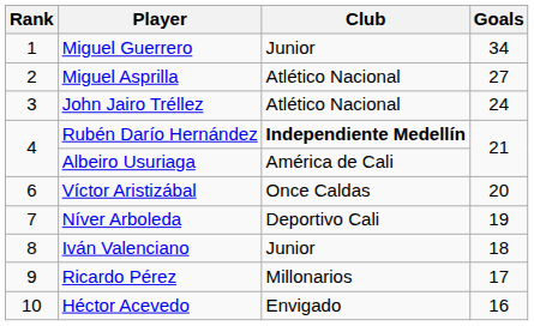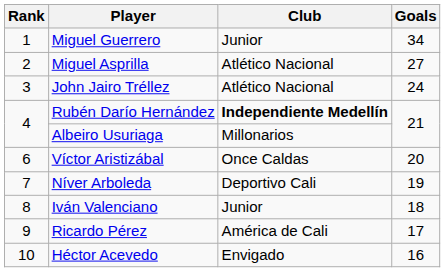Albeiro Usuriaga | Club: América de Cali -> Millonarios
Ricardo Pérez | Club: Millonarios -> América de Cali
